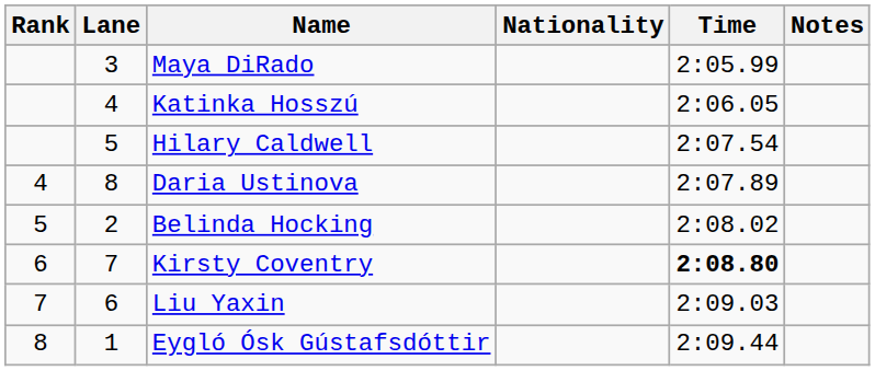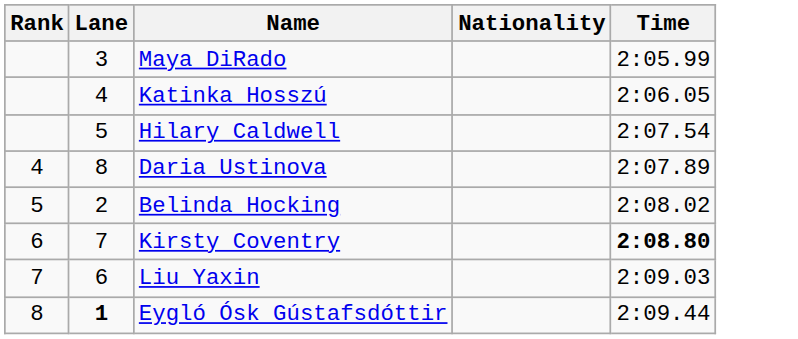- column: Notes
Eygló Ósk Gústafsdóttir | Lane: normal -> bold
